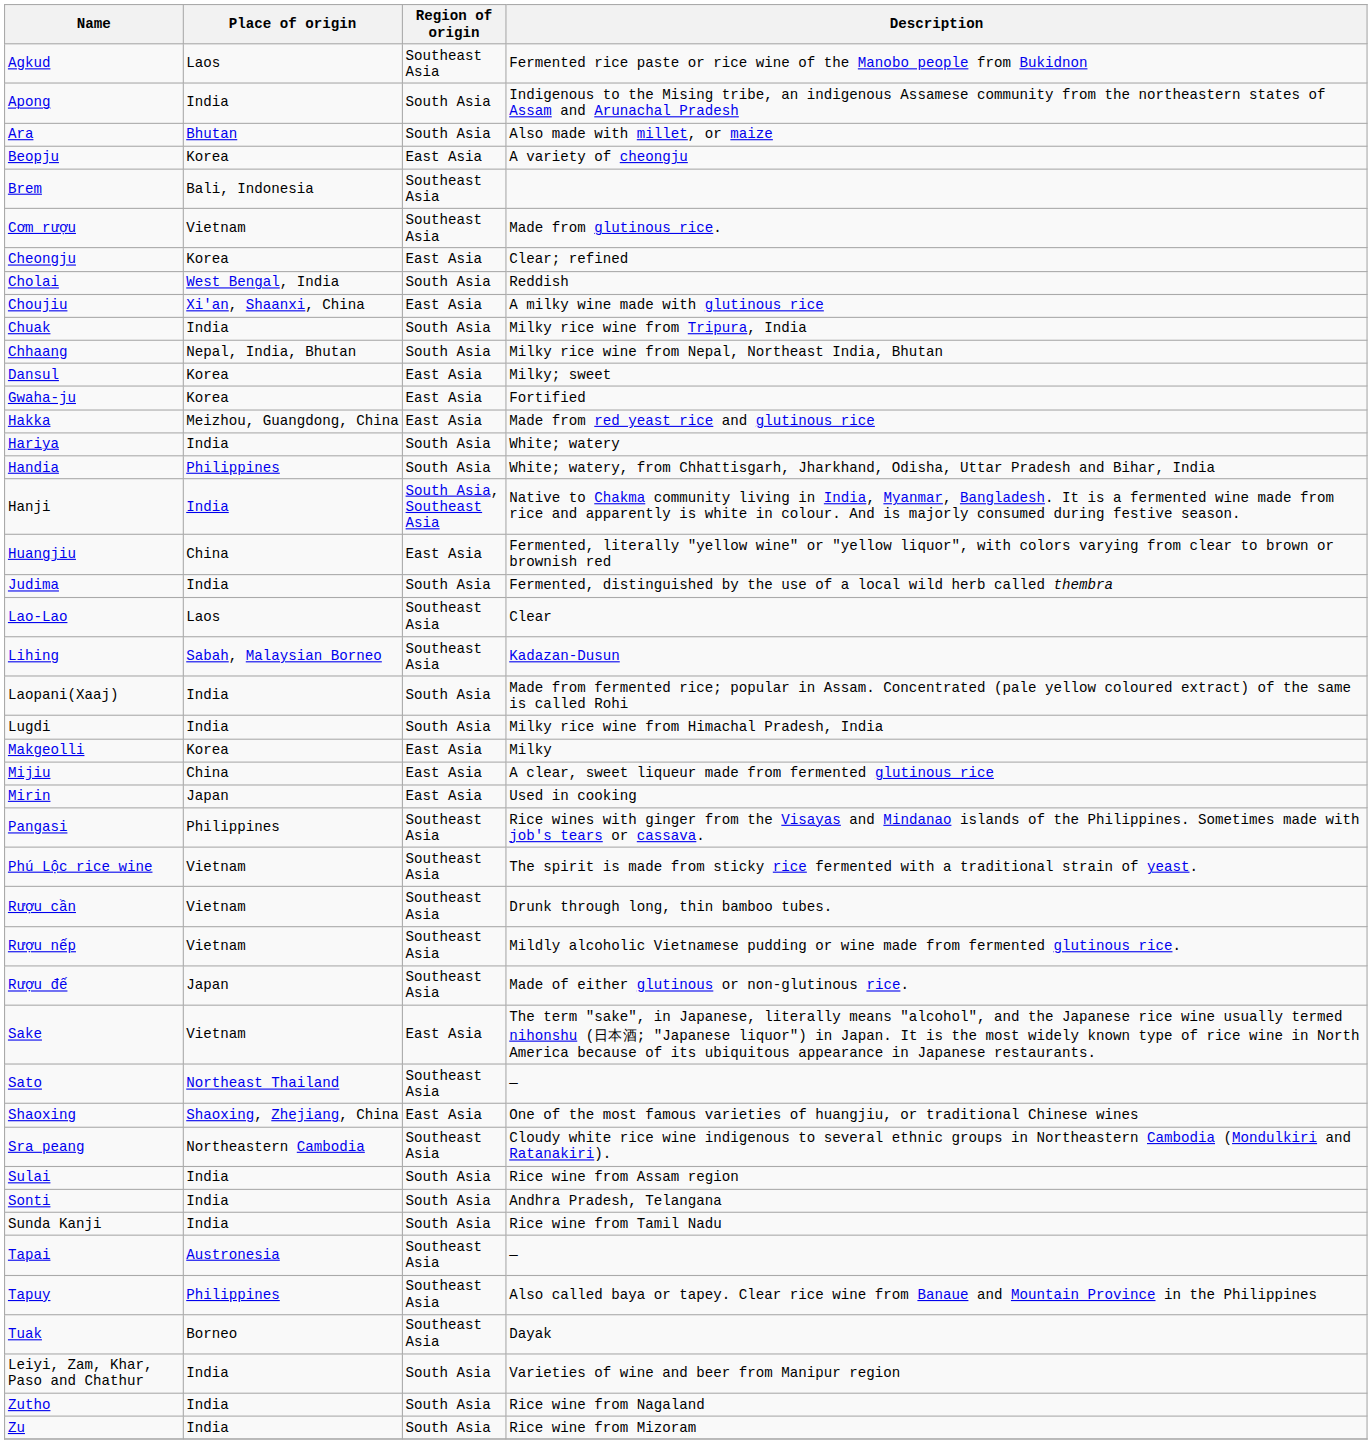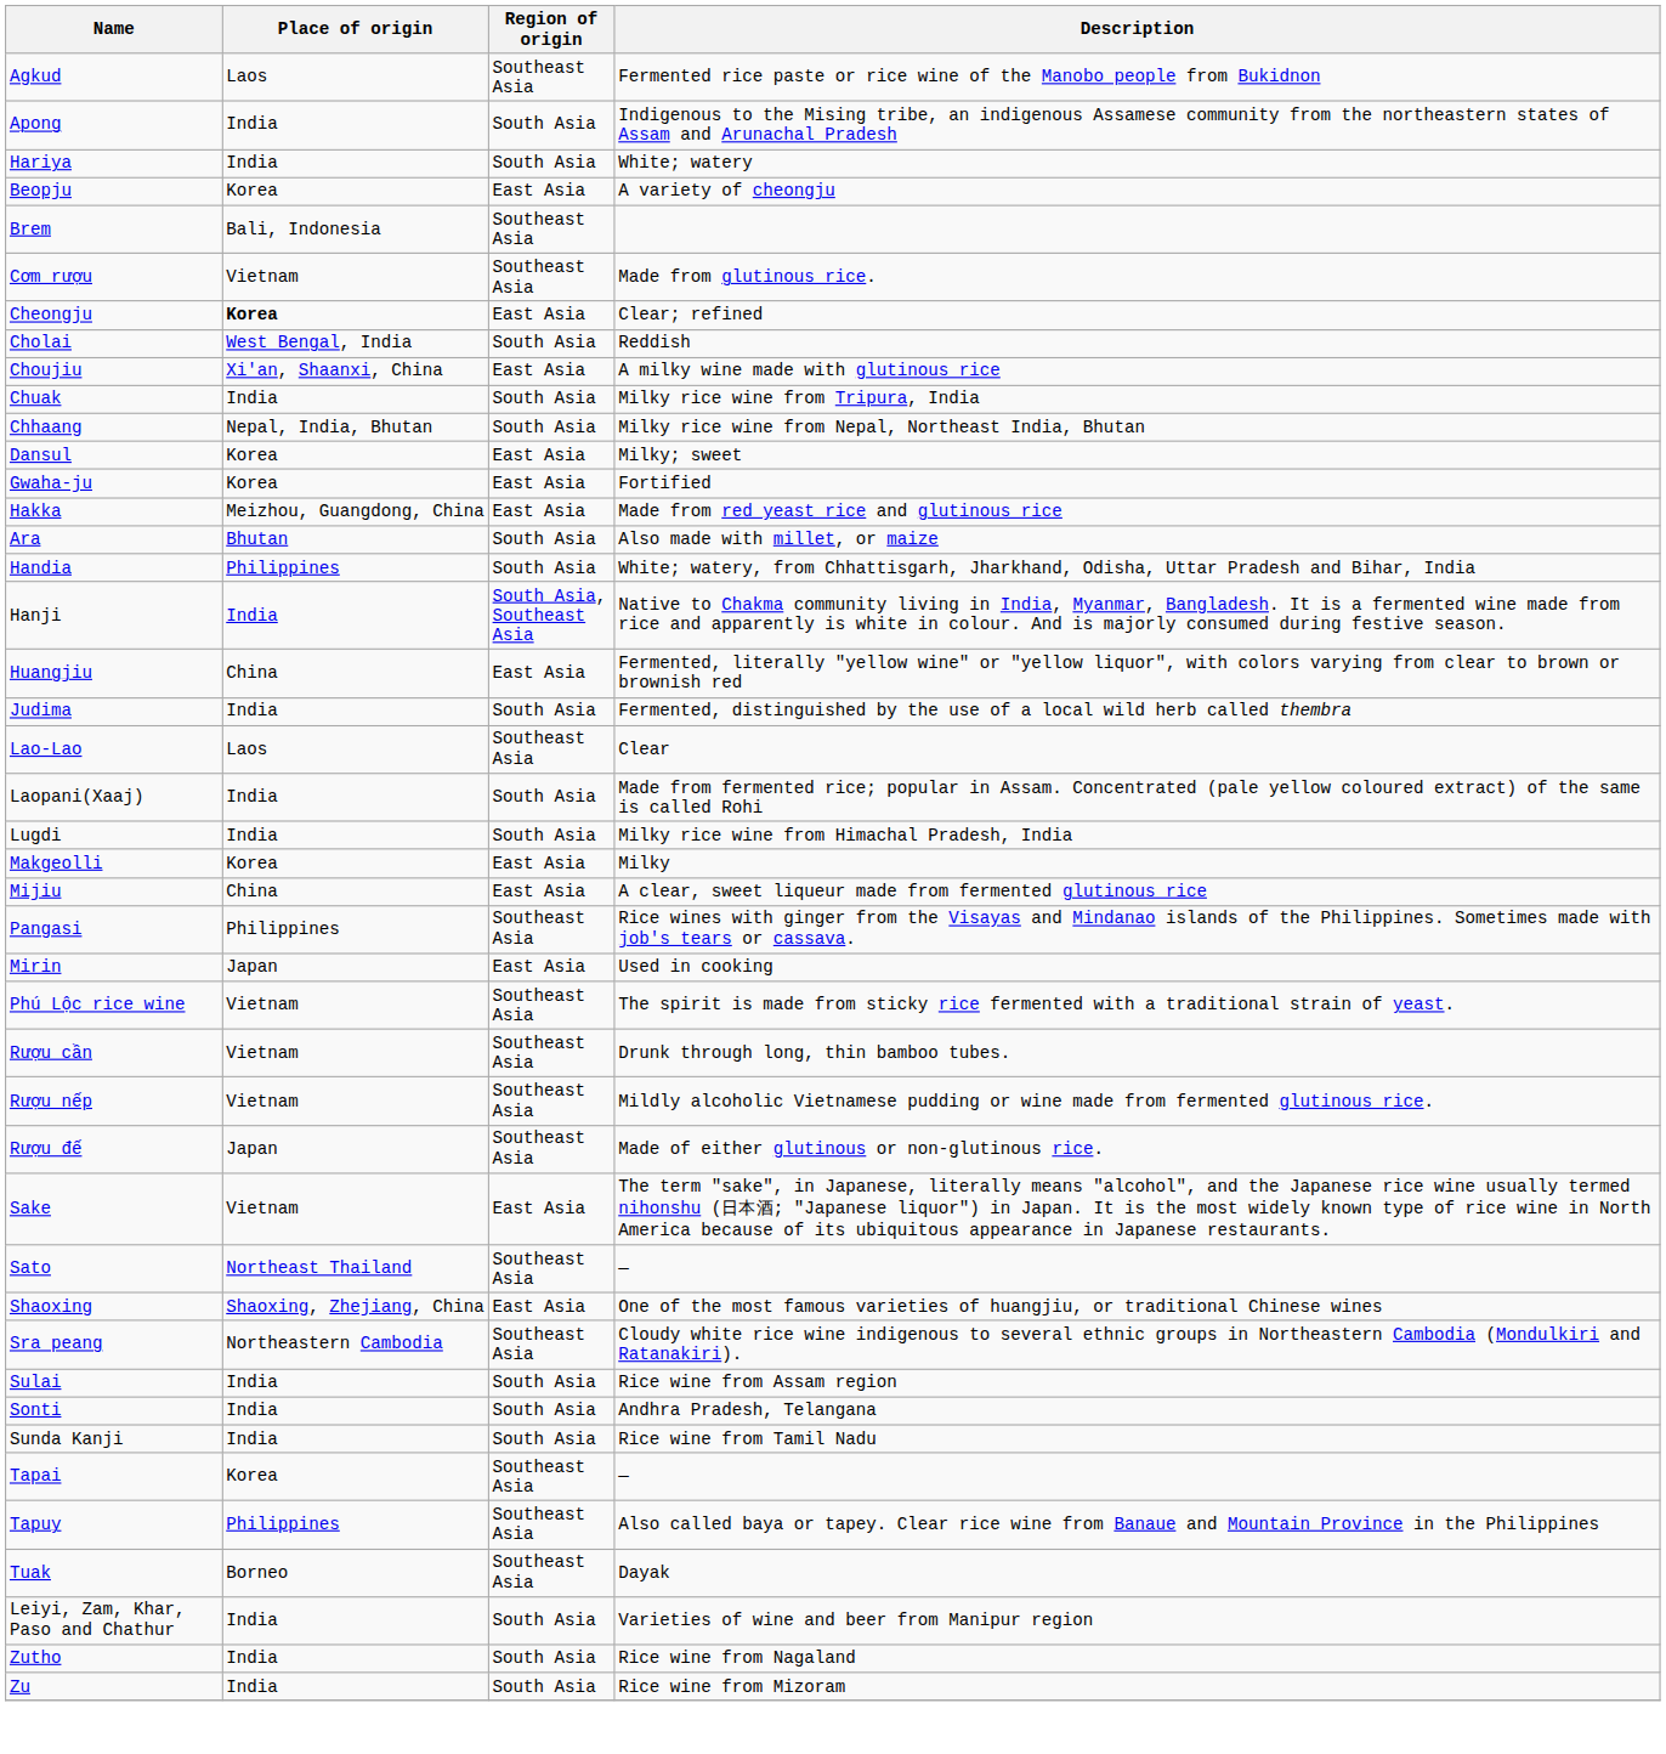rows swapped: Ara <-> Hariya
Cheongju | Place of origin: normal -> bold
- row: Lihing | Sabah, Malaysian Borneo | Southeast Asia | Kadazan-Dusun
rows swapped: Mirin <-> Pangasi
Tapai | Place of origin: Austronesia -> Korea
